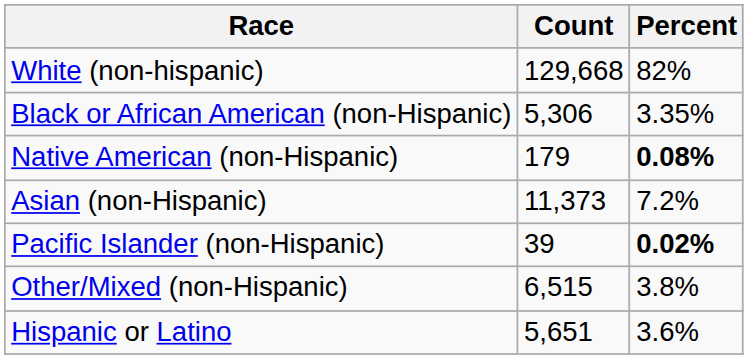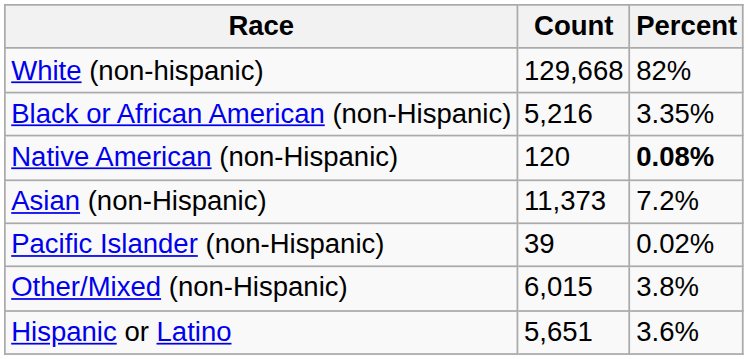Black or African American (non-Hispanic) | Count: 5,306 -> 5,216
Native American (non-Hispanic) | Count: 179 -> 120
Pacific Islander (non-Hispanic) | Percent: bold -> normal
Other/Mixed (non-Hispanic) | Count: 6,515 -> 6,015
